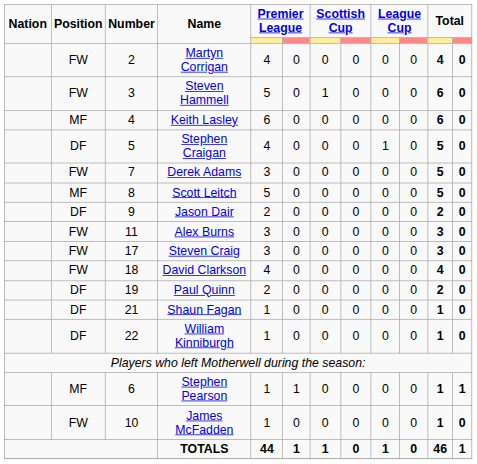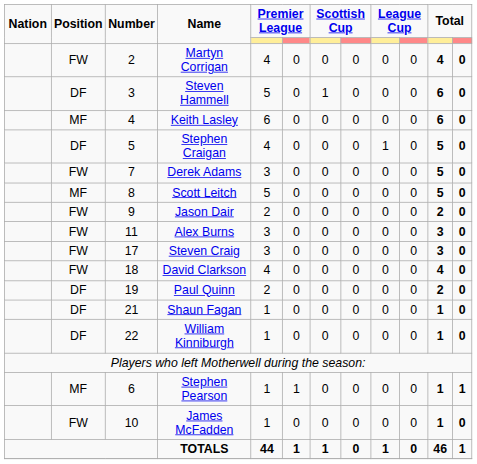Steven Hammell | Position: FW -> DF
Jason Dair | Position: DF -> FW
